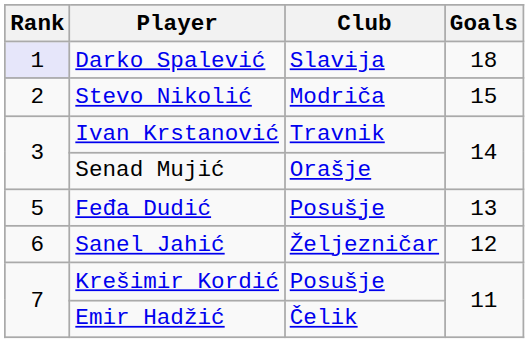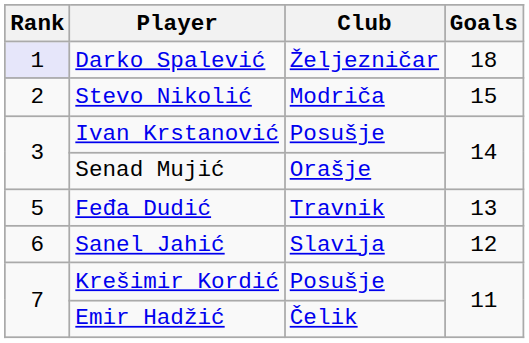Darko Spalević | Club: Slavija -> Željezničar
Ivan Krstanović | Club: Travnik -> Posušje
Feđa Dudić | Club: Posušje -> Travnik
Sanel Jahić | Club: Željezničar -> Slavija
